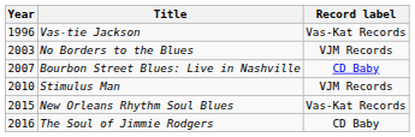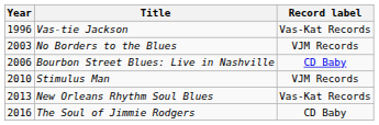Bourbon Street Blues: Live in Nashville | Year: 2007 -> 2006
New Orleans Rhythm Soul Blues | Year: 2015 -> 2013
